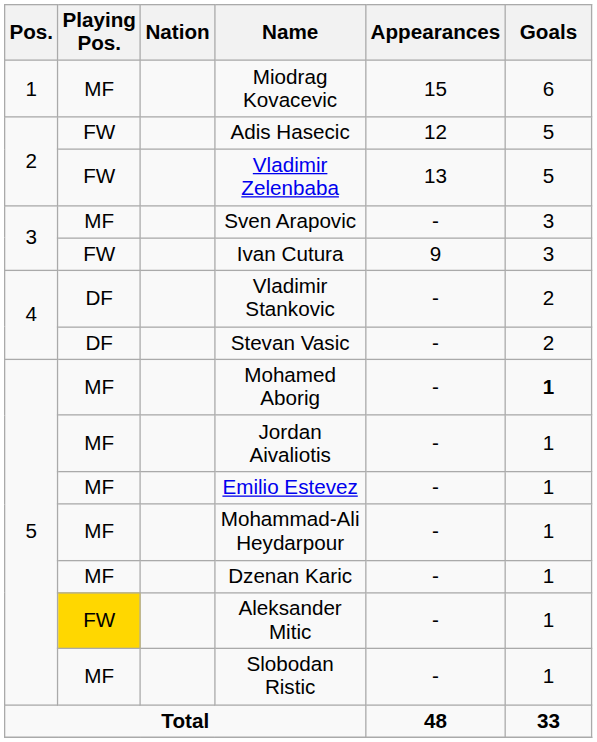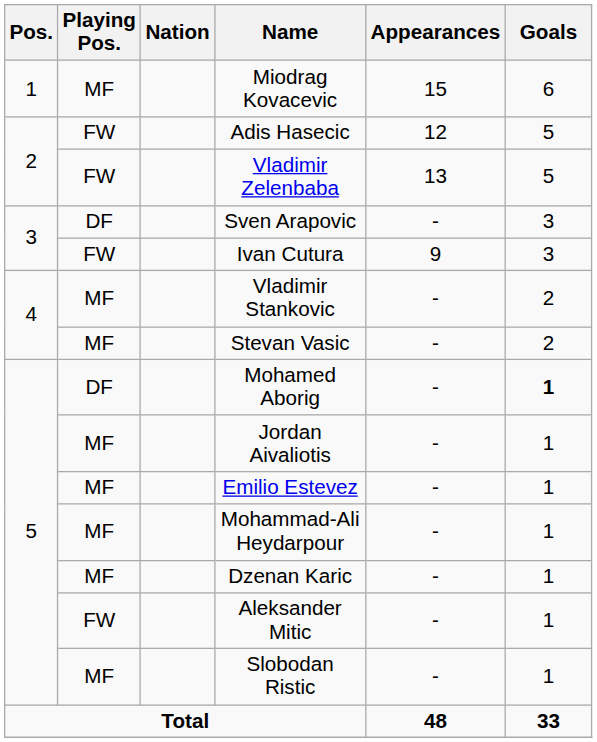Sven Arapovic | Playing Pos.: MF -> DF
Vladimir Stankovic | Playing Pos.: DF -> MF
Stevan Vasic | Playing Pos.: DF -> MF
Mohamed Aborig | Playing Pos.: MF -> DF
Aleksander Mitic | Playing Pos.: gold background -> no background
